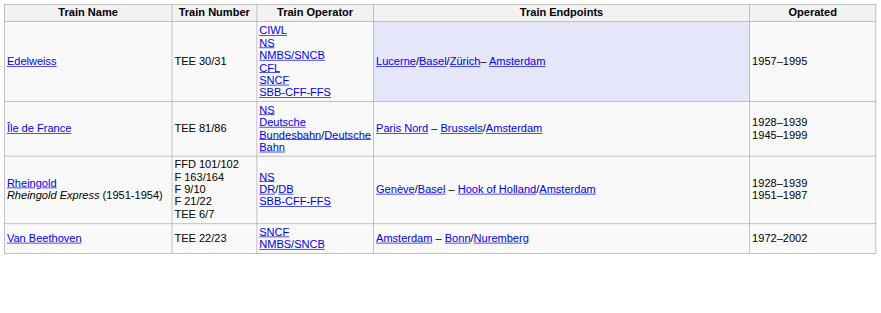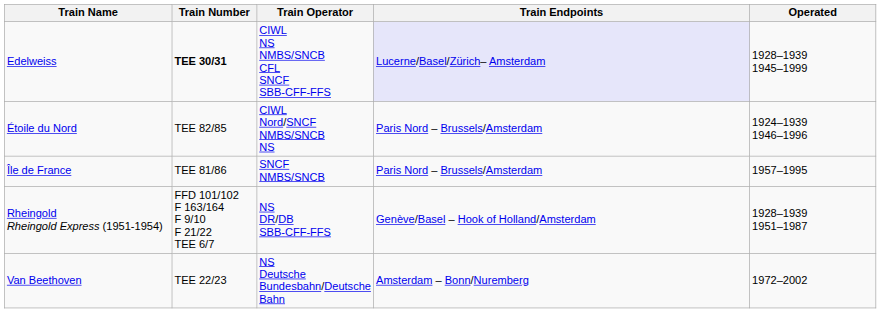Edelweiss | Train Number: normal -> bold
Edelweiss | Operated: 1957–1995 -> 1928–1939 1945–1999
+ row: Étoile du Nord | TEE 82/85 | CIWL Nord/SNCF NMBS/SNCB NS | Paris Nord – Brussels/Amsterdam | 1924–1939 1946–1996
Île de France | Train Operator: NS Deutsche Bundesbahn/Deutsche Bahn -> SNCF NMBS/SNCB
Île de France | Operated: 1928–1939 1945–1999 -> 1957–1995
Van Beethoven | Train Operator: SNCF NMBS/SNCB -> NS Deutsche Bundesbahn/Deutsche Bahn
